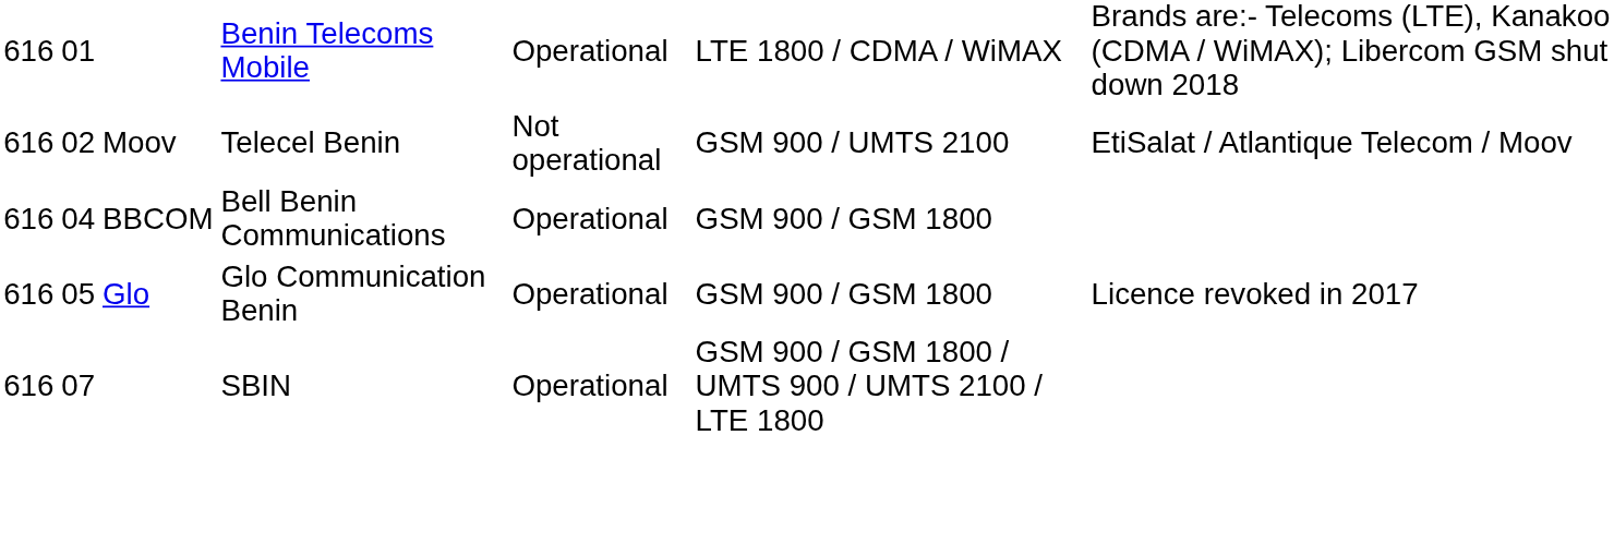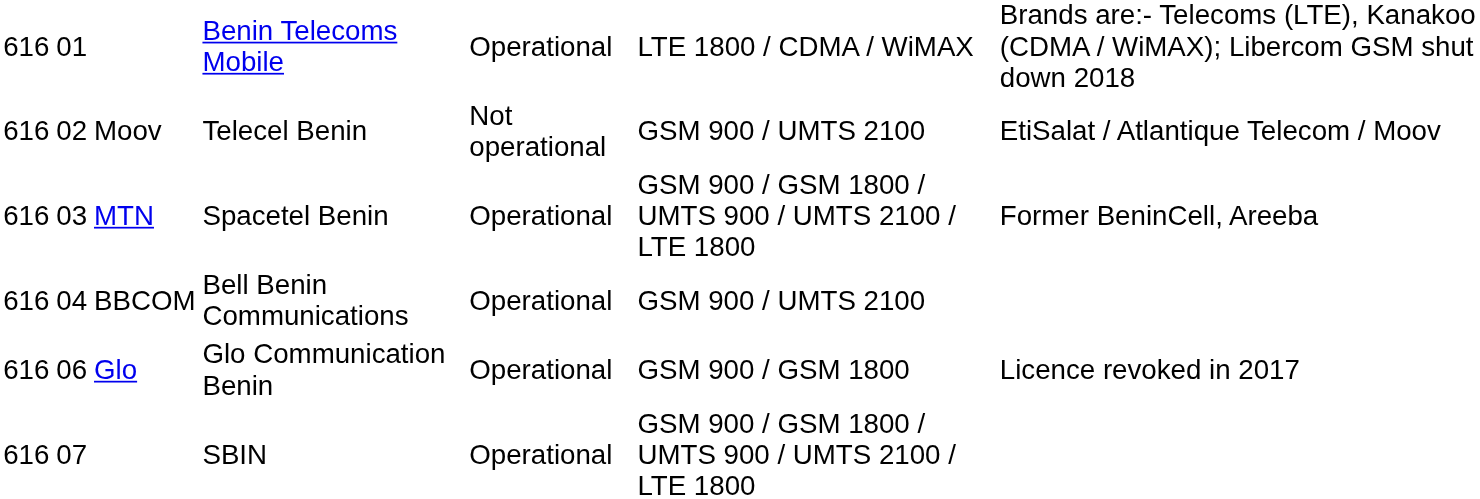+ row: 616 | 03 | MTN | Spacetel Benin | Operational | GSM 900 / GSM 1800 / UMTS 900 / UMTS 2100 / LTE 1800 | Former BeninCell, Areeba
BBCOM | column 6: GSM 900 / GSM 1800 -> GSM 900 / UMTS 2100
Glo | column 2: 05 -> 06
